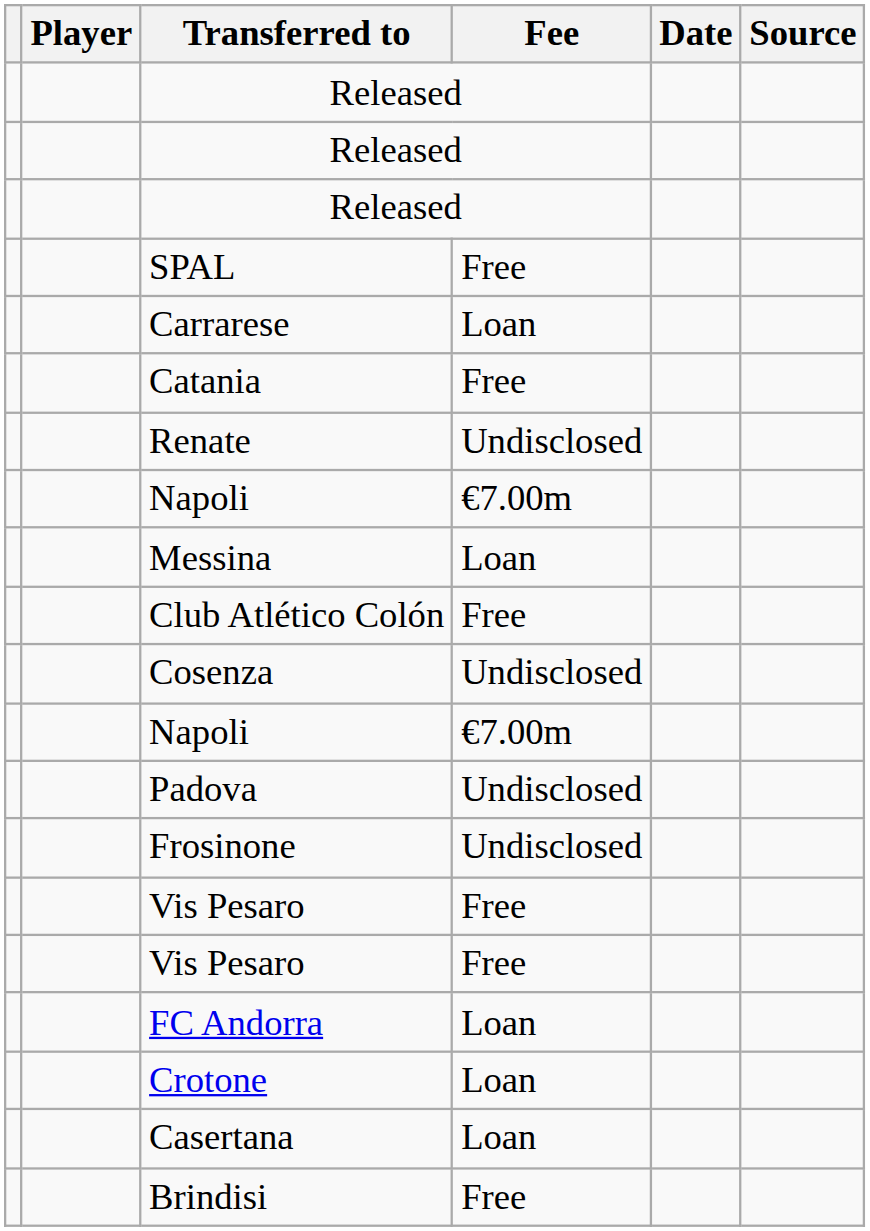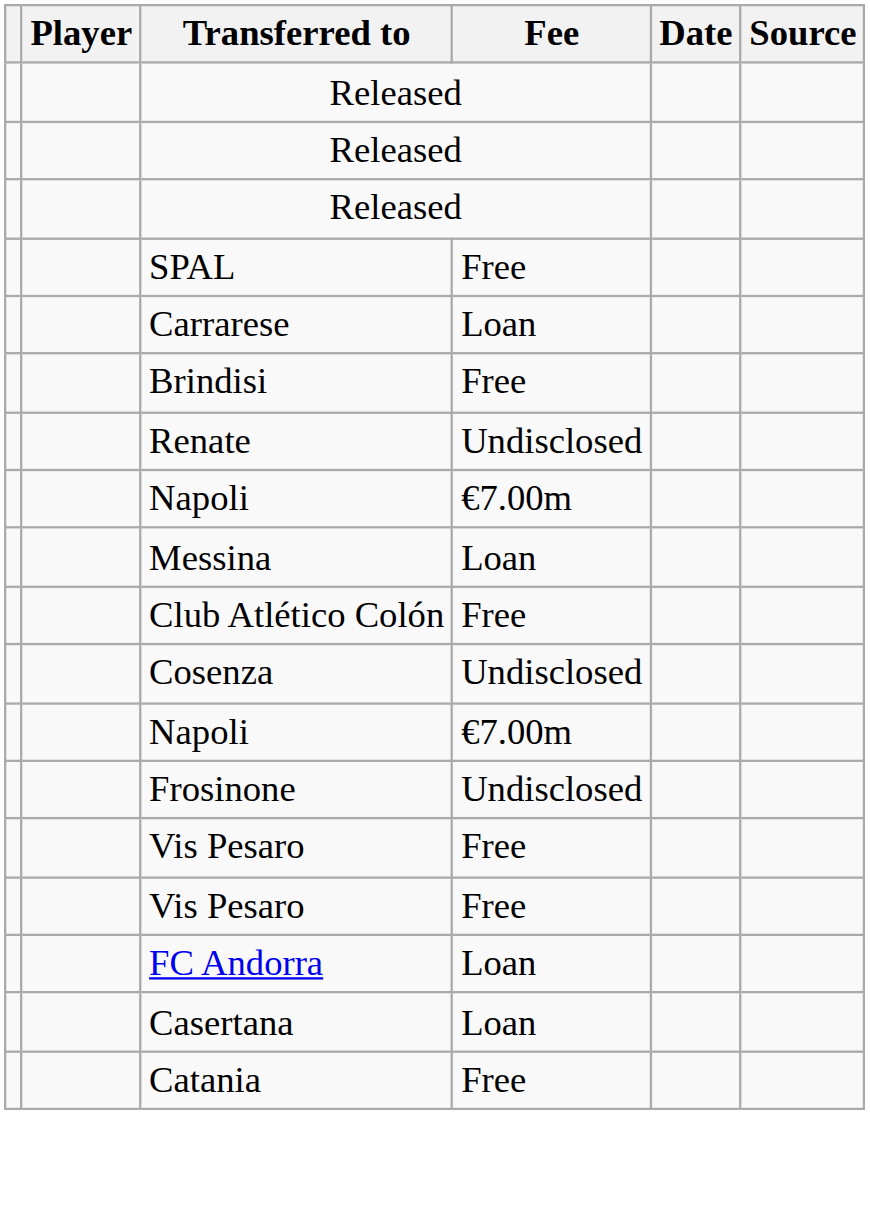rows swapped: Catania <-> Brindisi
- row: Padova | Undisclosed
- row: Crotone | Loan
